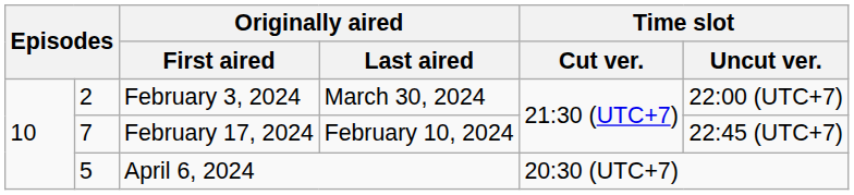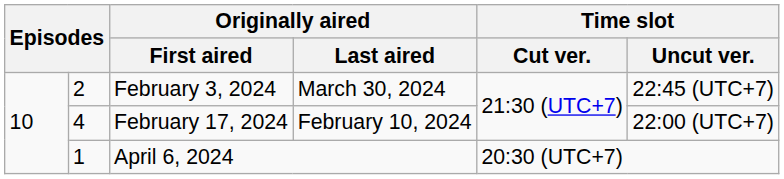February 3, 2024 | Time slot / Uncut ver.: 22:00 (UTC+7) -> 22:45 (UTC+7)
February 17, 2024 | column 2: 7 -> 4
February 17, 2024 | Time slot / Uncut ver.: 22:45 (UTC+7) -> 22:00 (UTC+7)
April 6, 2024 | column 2: 5 -> 1
